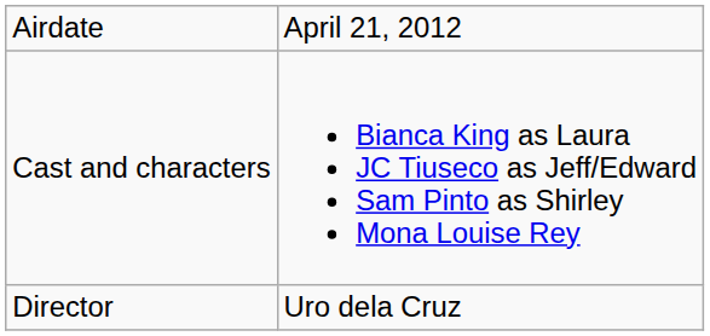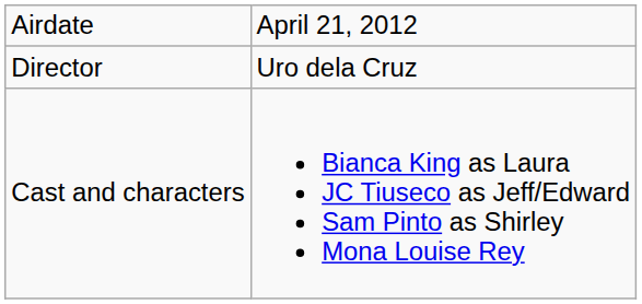rows swapped: Director <-> Cast and characters
